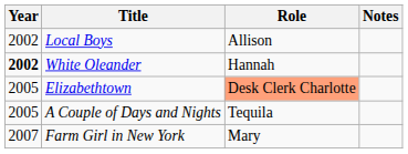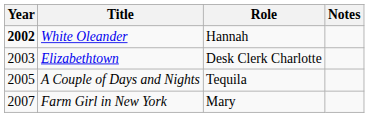- row: 2002 | Local Boys | Allison
Elizabethtown | Year: 2005 -> 2003
Elizabethtown | Role: lightsalmon background -> no background
